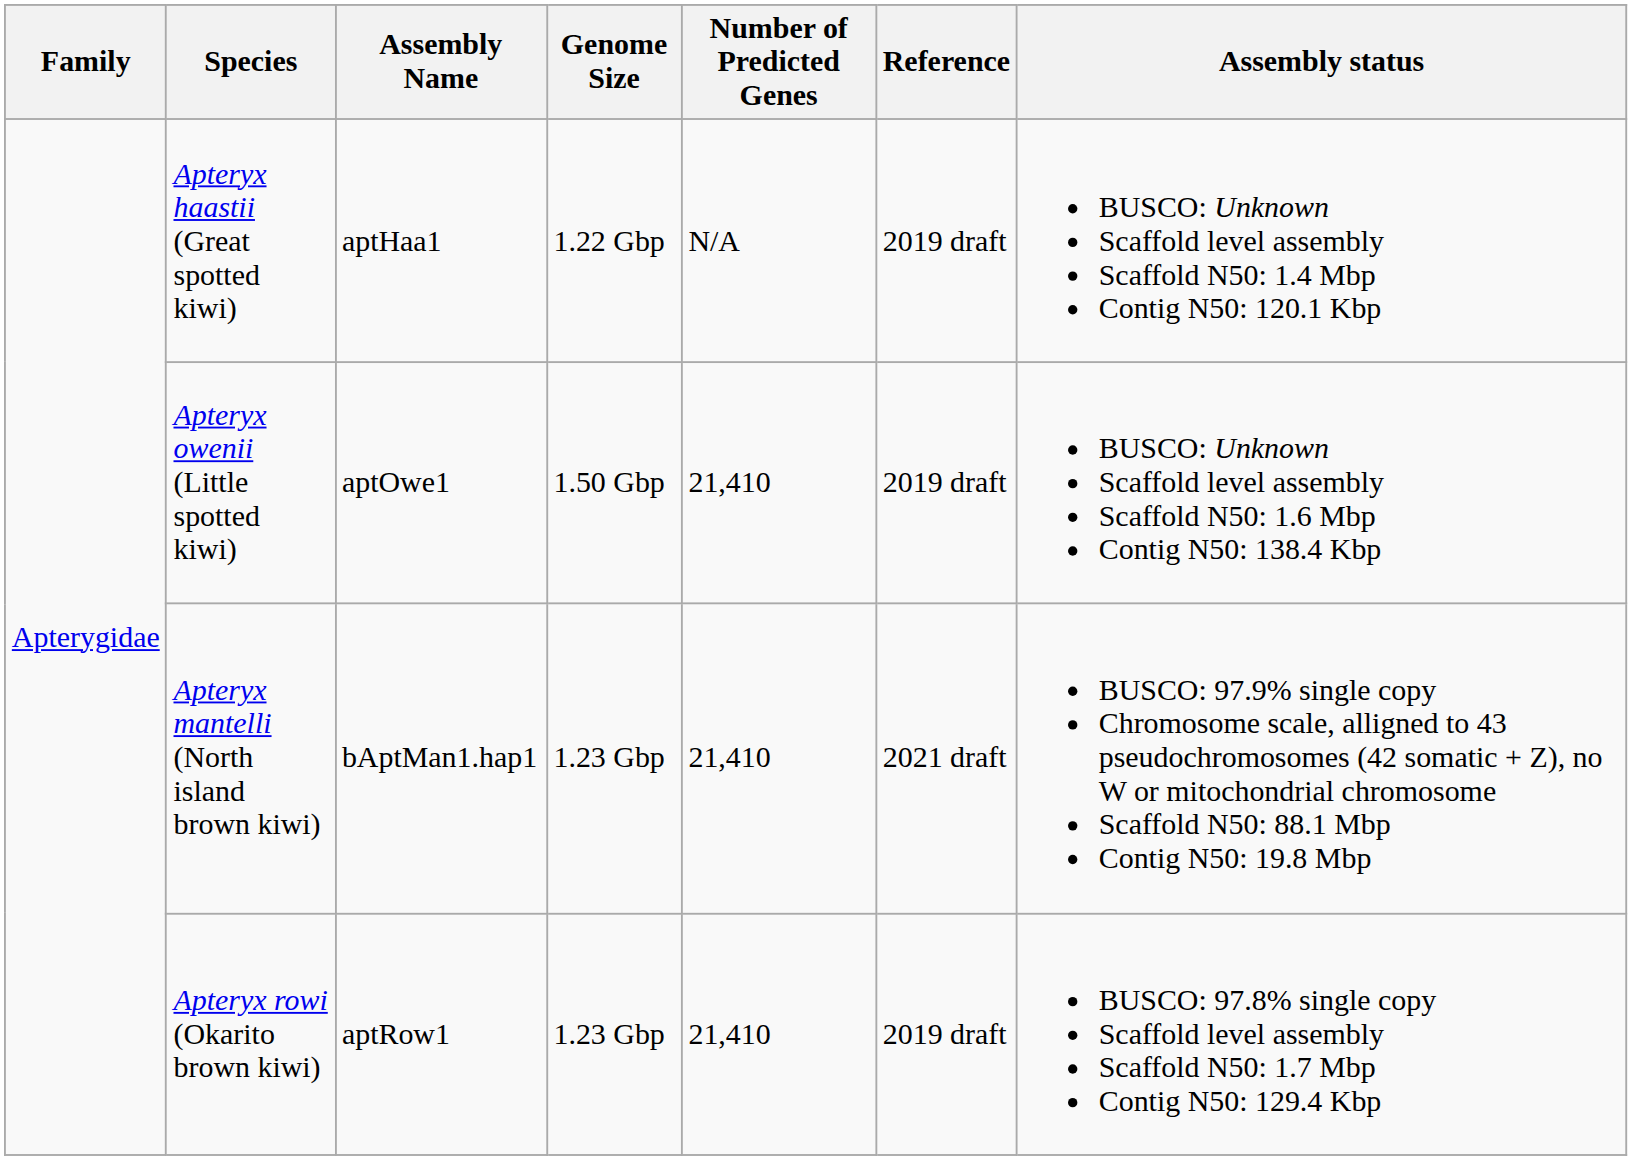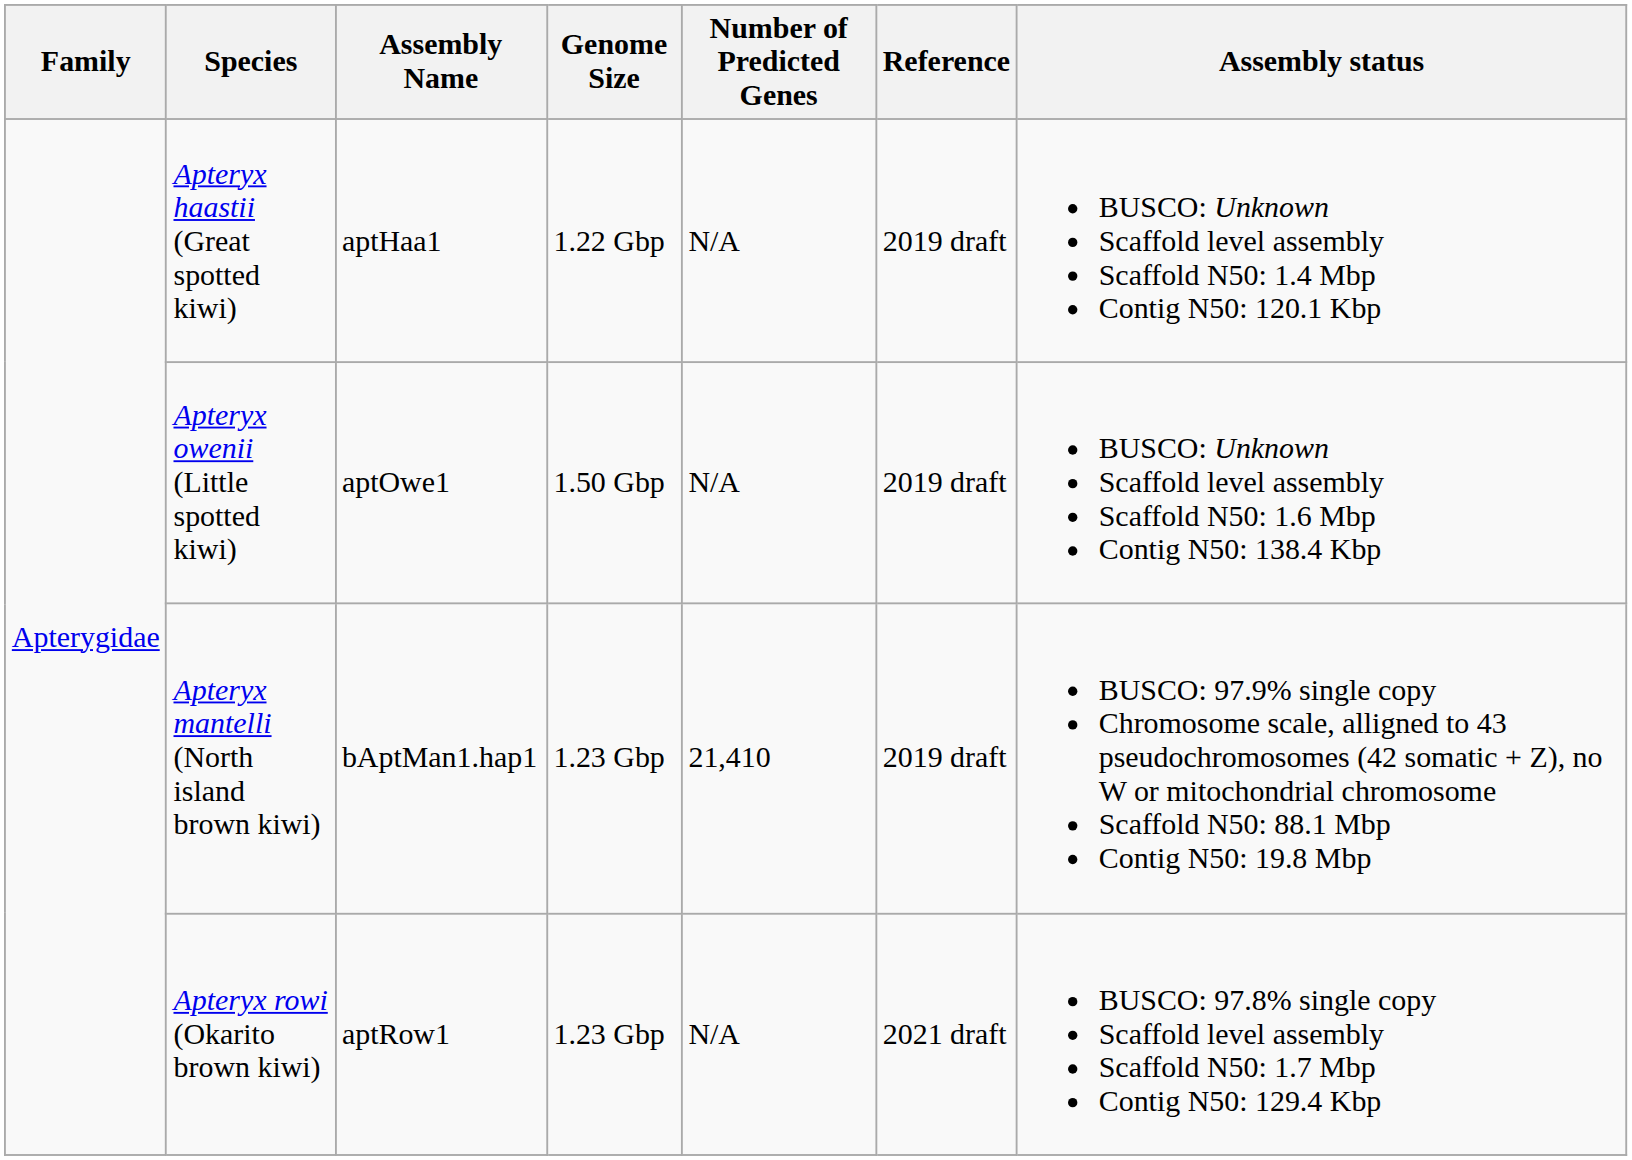Apteryx owenii (Little spotted kiwi) | Number of Predicted Genes: 21,410 -> N/A
Apteryx mantelli (North island brown kiwi) | Reference: 2021 draft -> 2019 draft
Apteryx rowi (Okarito brown kiwi) | Number of Predicted Genes: 21,410 -> N/A
Apteryx rowi (Okarito brown kiwi) | Reference: 2019 draft -> 2021 draft
